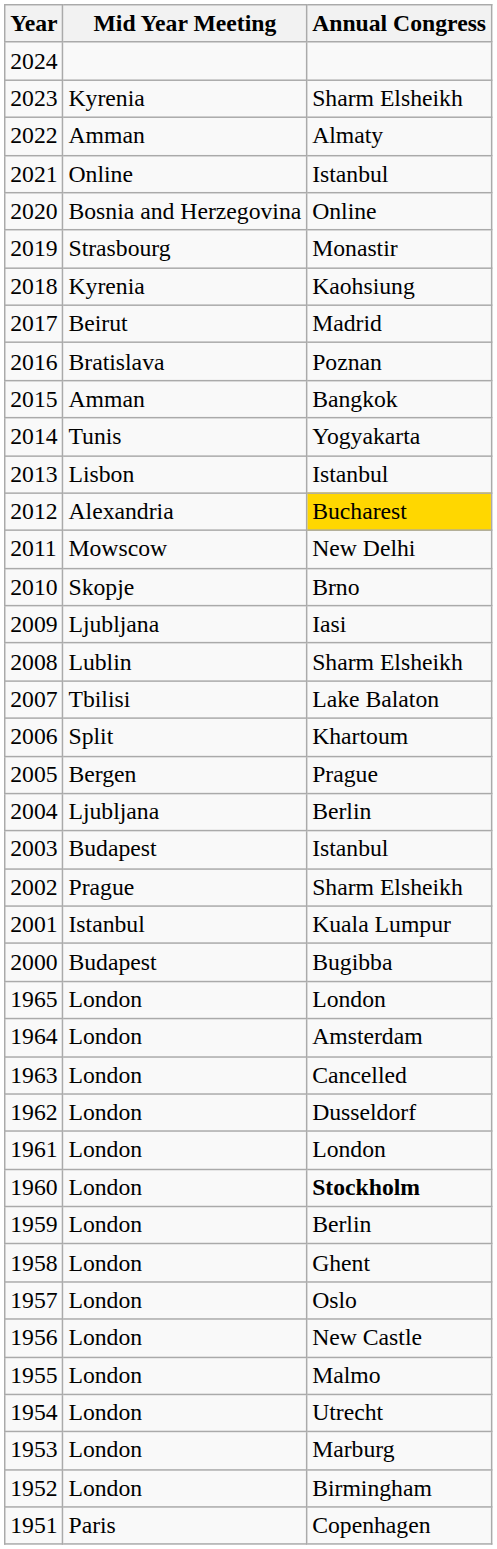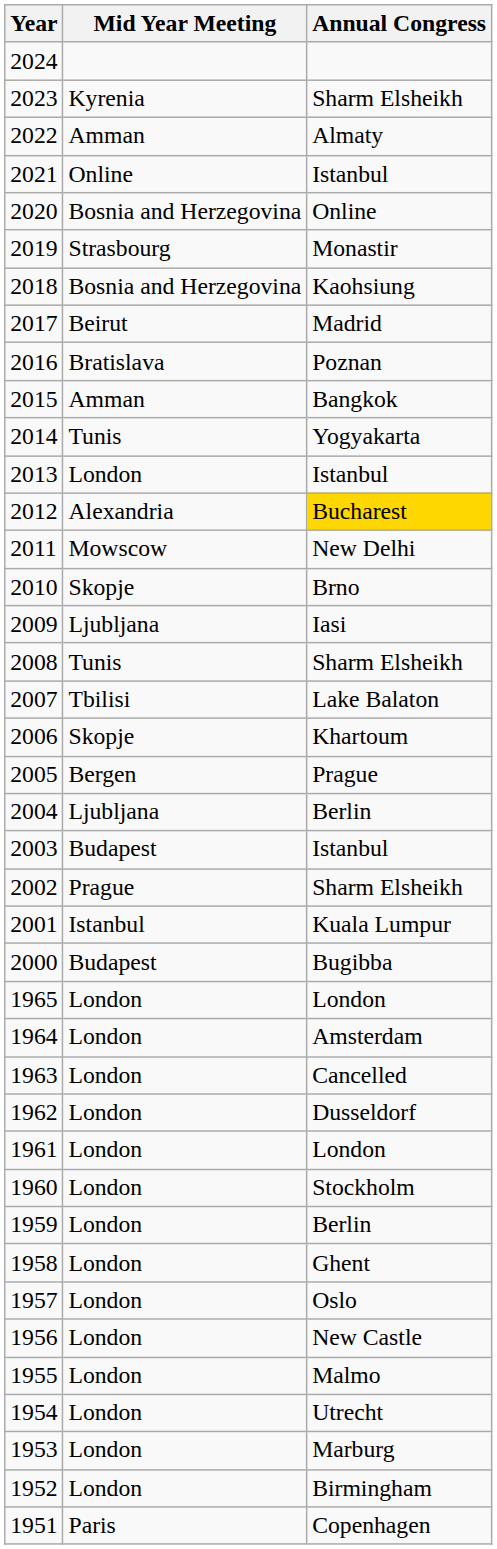2018 | Mid Year Meeting: Kyrenia -> Bosnia and Herzegovina
2013 | Mid Year Meeting: Lisbon -> London
2008 | Mid Year Meeting: Lublin -> Tunis
2006 | Mid Year Meeting: Split -> Skopje
1960 | Annual Congress: bold -> normal
